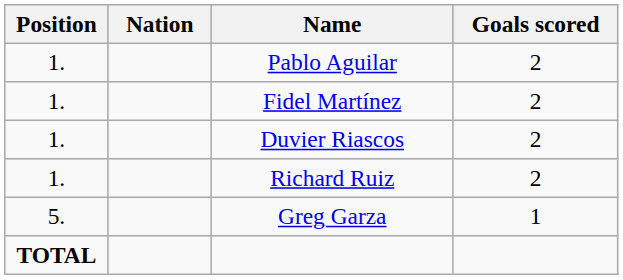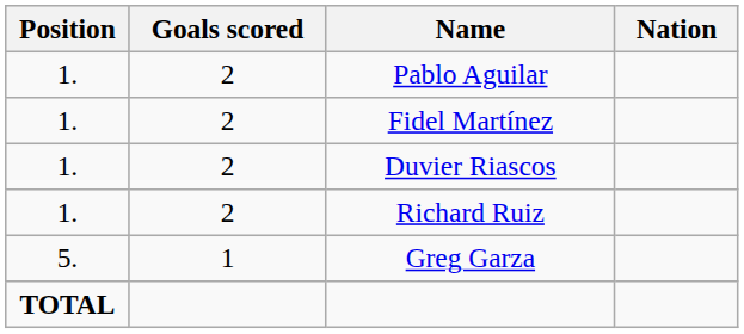columns swapped: Nation <-> Goals scored
